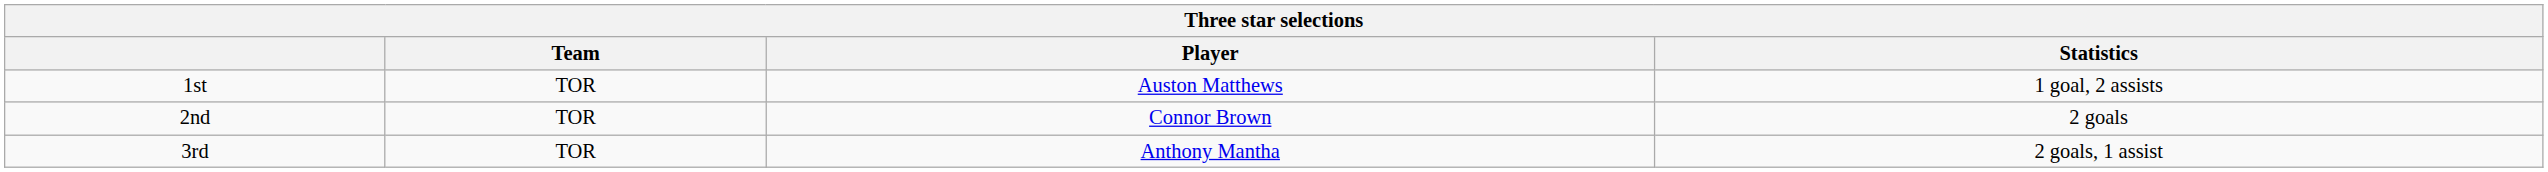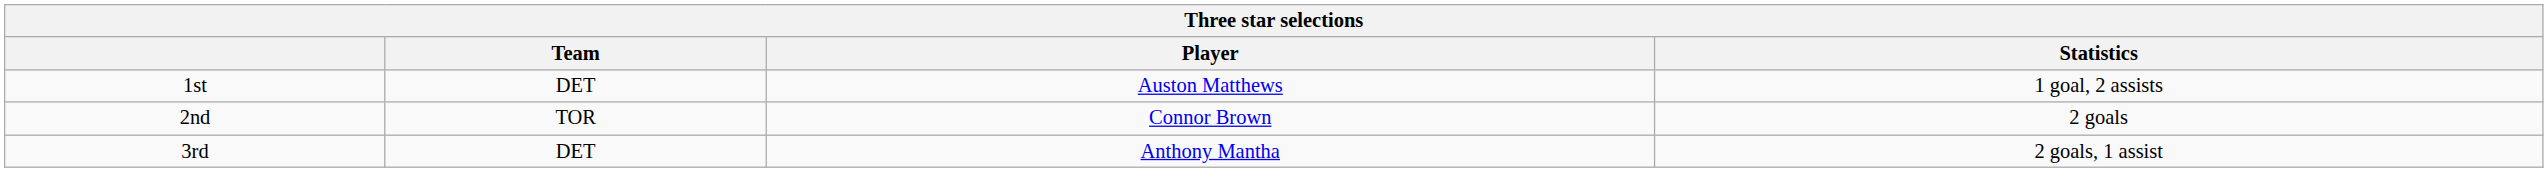1st | Team: TOR -> DET
3rd | Team: TOR -> DET
